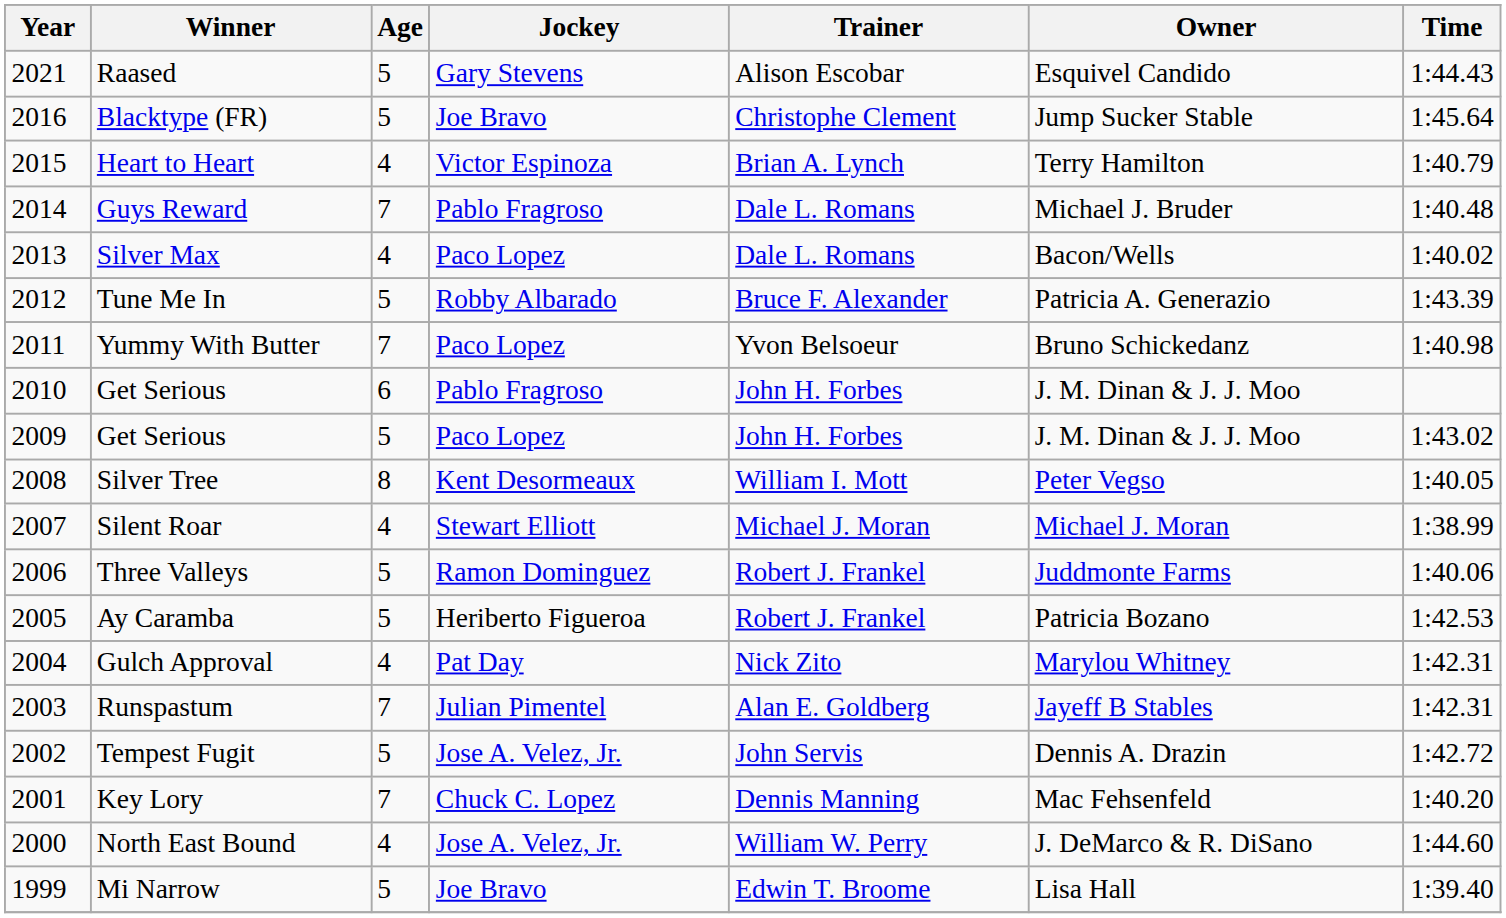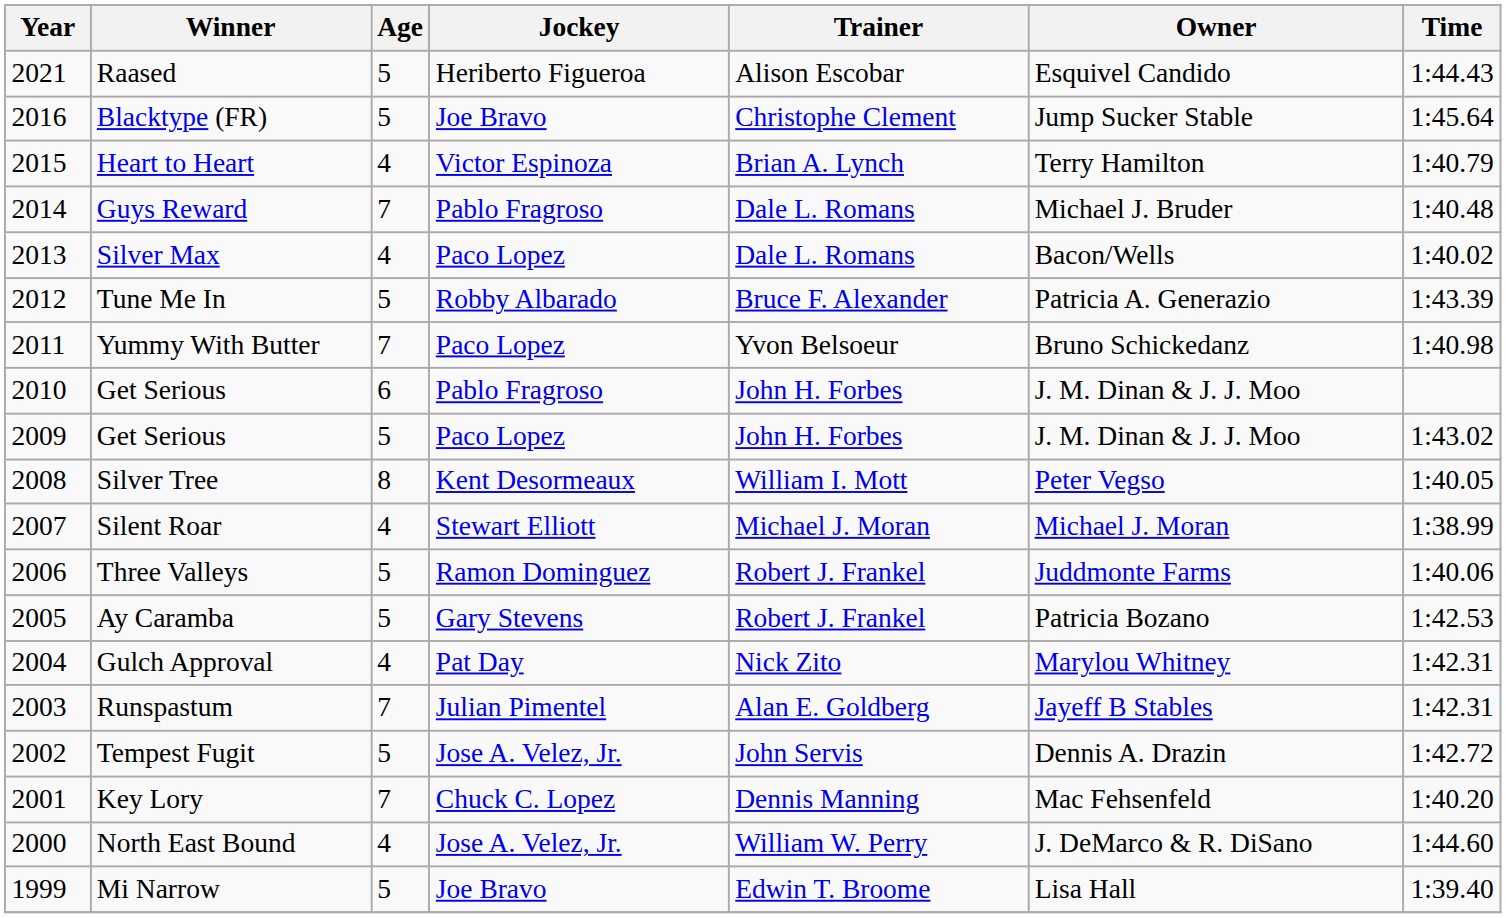Raased | Jockey: Gary Stevens -> Heriberto Figueroa
Ay Caramba | Jockey: Heriberto Figueroa -> Gary Stevens
